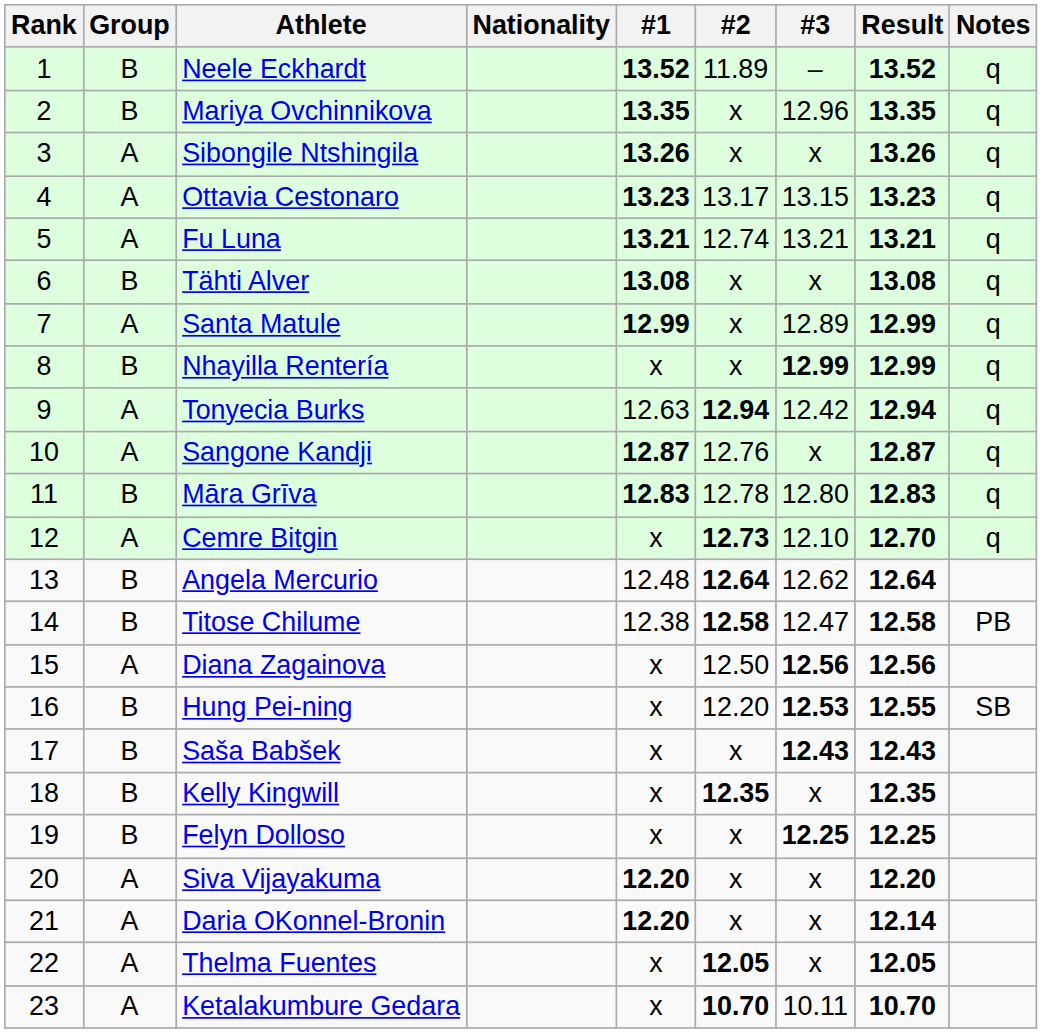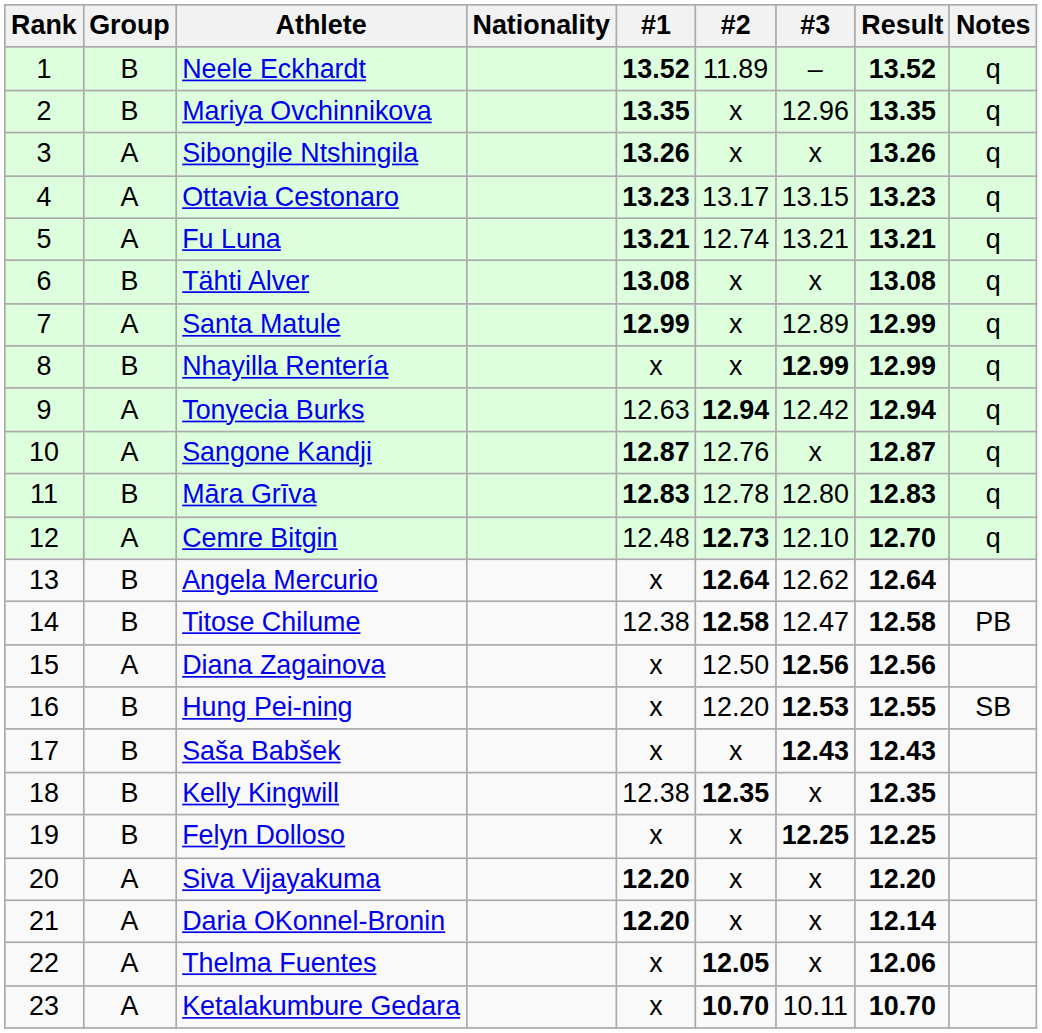Cemre Bitgin | #1: x -> 12.48
Angela Mercurio | #1: 12.48 -> x
Kelly Kingwill | #1: x -> 12.38
Thelma Fuentes | Result: 12.05 -> 12.06
